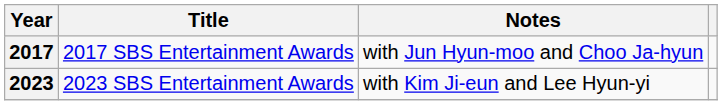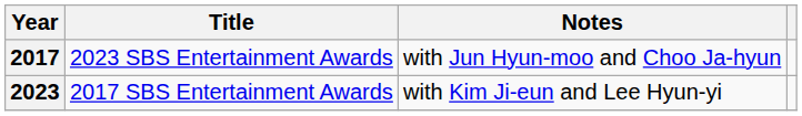2017 | Title: 2017 SBS Entertainment Awards -> 2023 SBS Entertainment Awards
2023 | Title: 2023 SBS Entertainment Awards -> 2017 SBS Entertainment Awards
